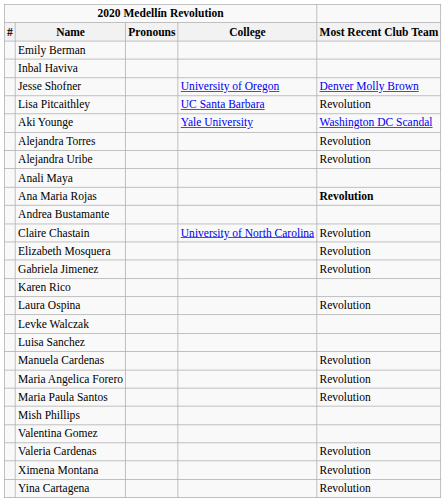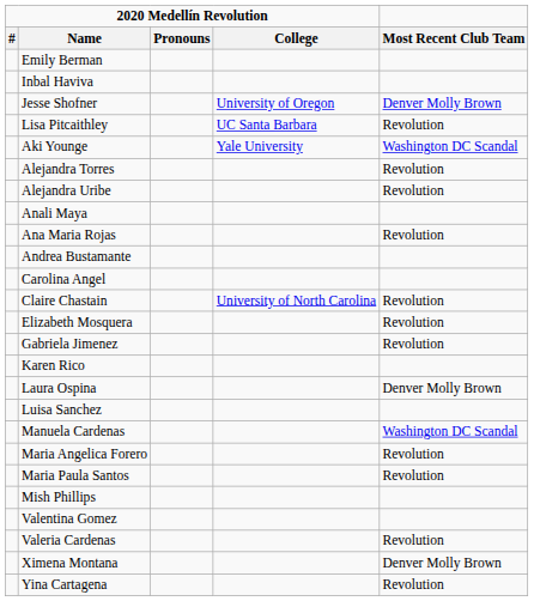Ana Maria Rojas | Most Recent Club Team: bold -> normal
+ row: Carolina Angel
Laura Ospina | Most Recent Club Team: Revolution -> Denver Molly Brown
- row: Levke Walczak
Manuela Cardenas | Most Recent Club Team: Revolution -> Washington DC Scandal
Ximena Montana | Most Recent Club Team: Revolution -> Denver Molly Brown
